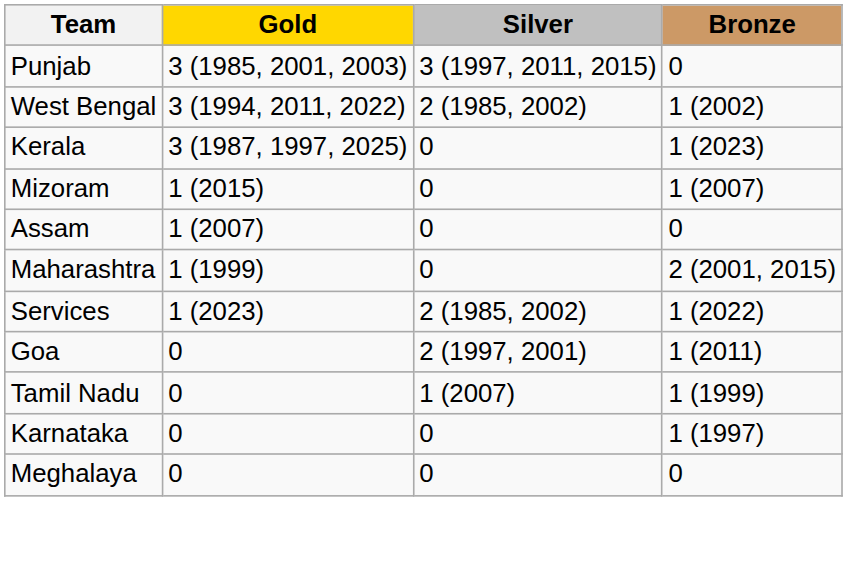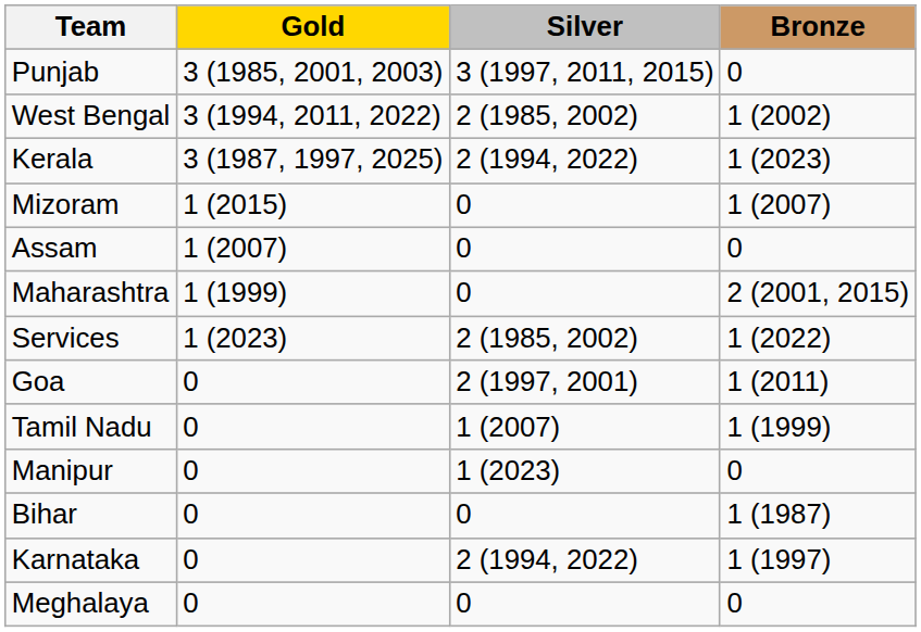Kerala | Silver: 0 -> 2 (1994, 2022)
+ row: Manipur | 0 | 1 (2023) | 0
+ row: Bihar | 0 | 0 | 1 (1987)
Karnataka | Silver: 0 -> 2 (1994, 2022)
